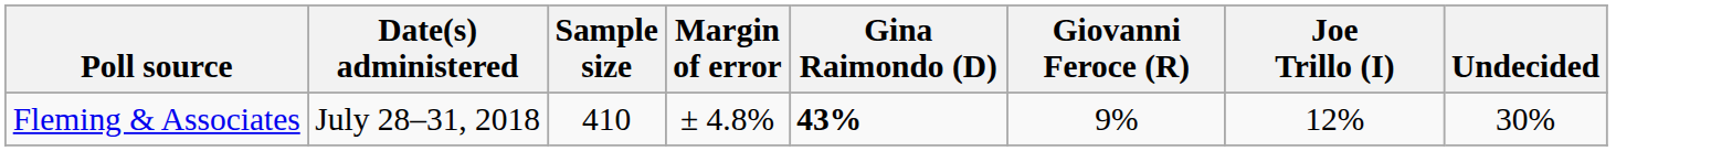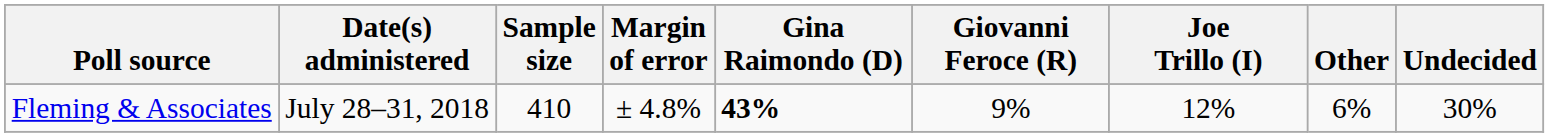+ column: Other | 6%
